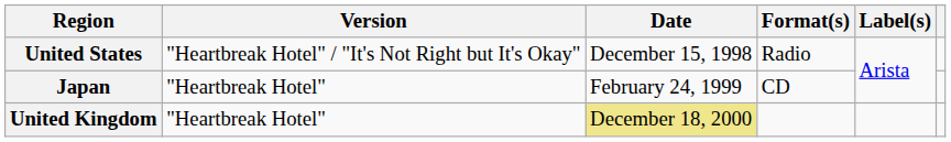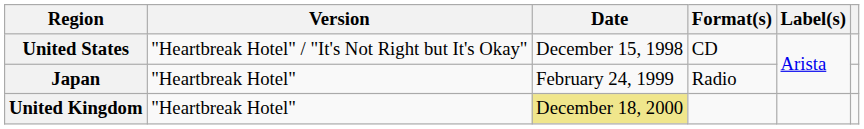United States | Format(s): Radio -> CD
Japan | Format(s): CD -> Radio
